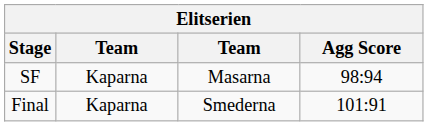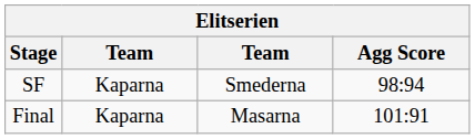SF | column 3: Masarna -> Smederna
Final | column 3: Smederna -> Masarna
